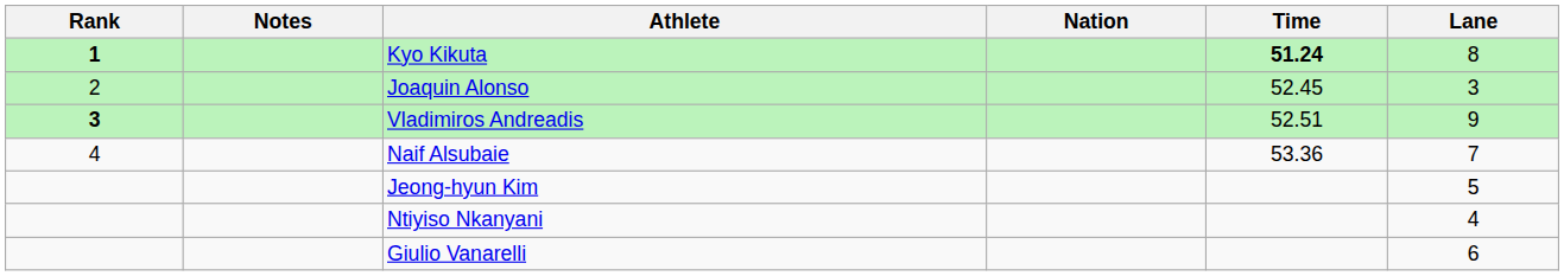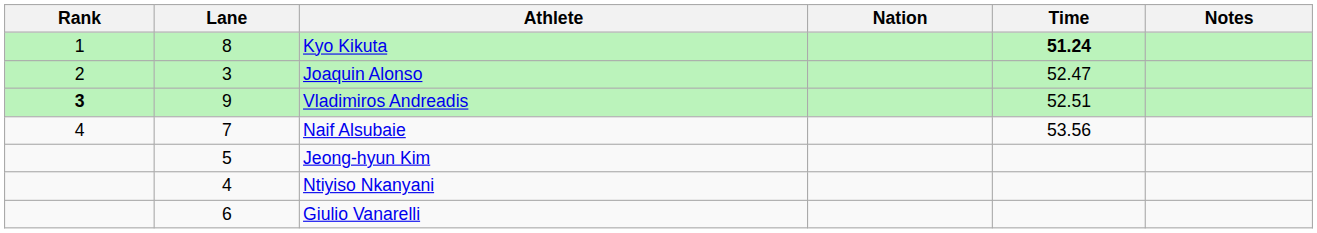columns swapped: Lane <-> Notes
Kyo Kikuta | Rank: bold -> normal
Joaquin Alonso | Time: 52.45 -> 52.47
Naif Alsubaie | Time: 53.36 -> 53.56
